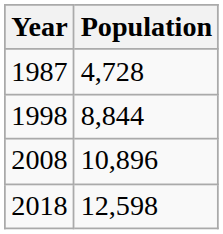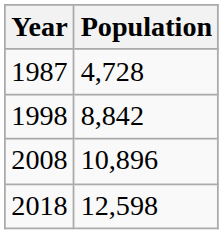1998 | Population: 8,844 -> 8,842
